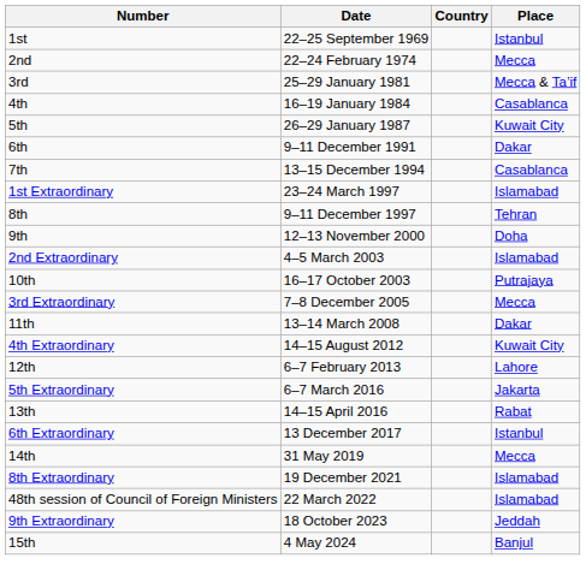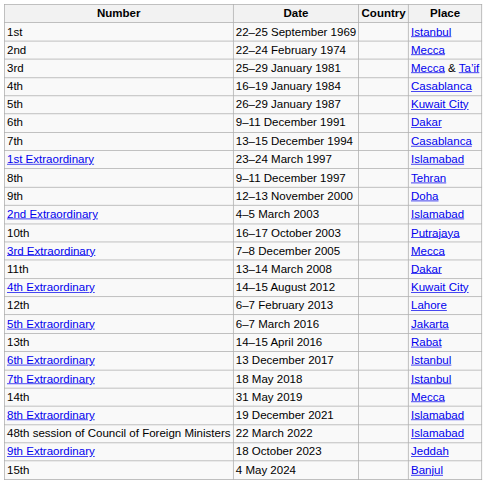+ row: 7th Extraordinary | 18 May 2018 | Istanbul
